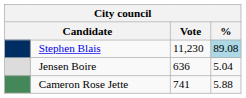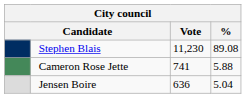Stephen Blais | %: lightblue background -> no background
rows swapped: Cameron Rose Jette <-> Jensen Boire
